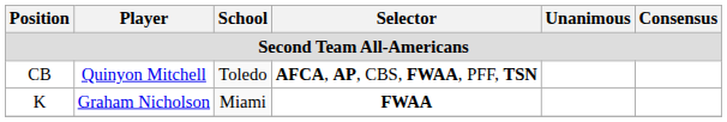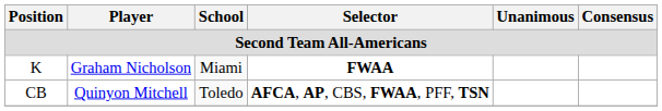rows swapped: CB <-> K
